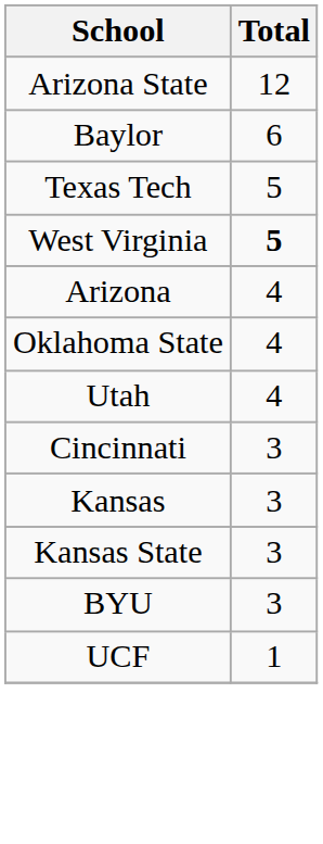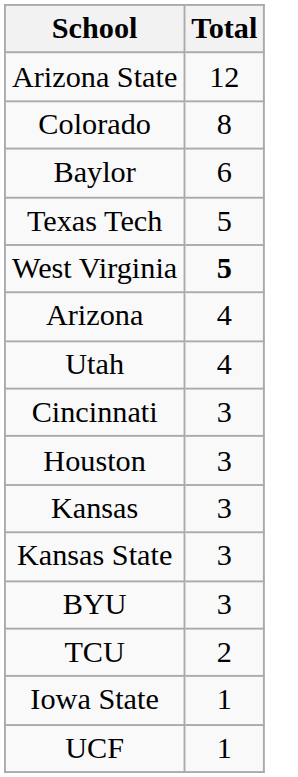+ row: Colorado | 8
- row: Oklahoma State | 4
+ row: Houston | 3
+ row: TCU | 2
+ row: Iowa State | 1
